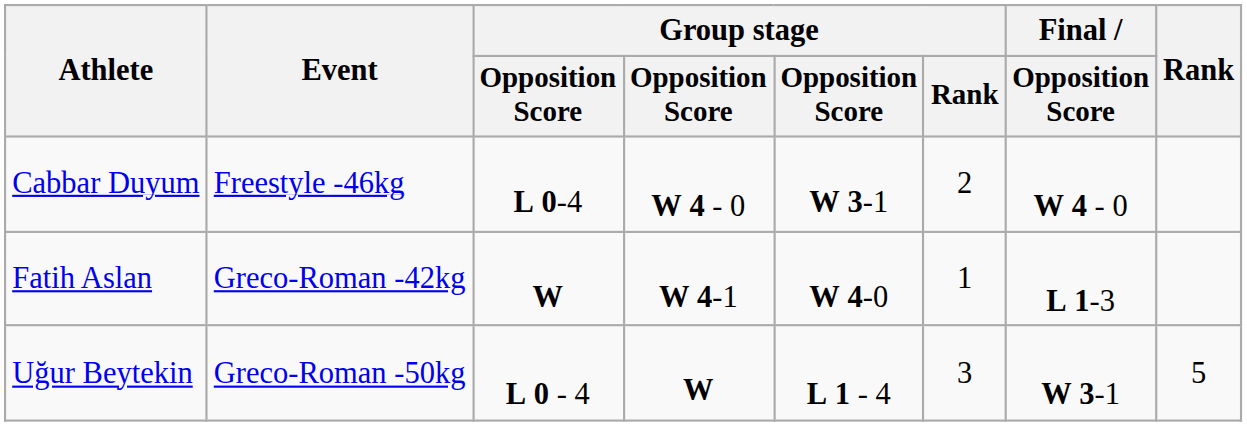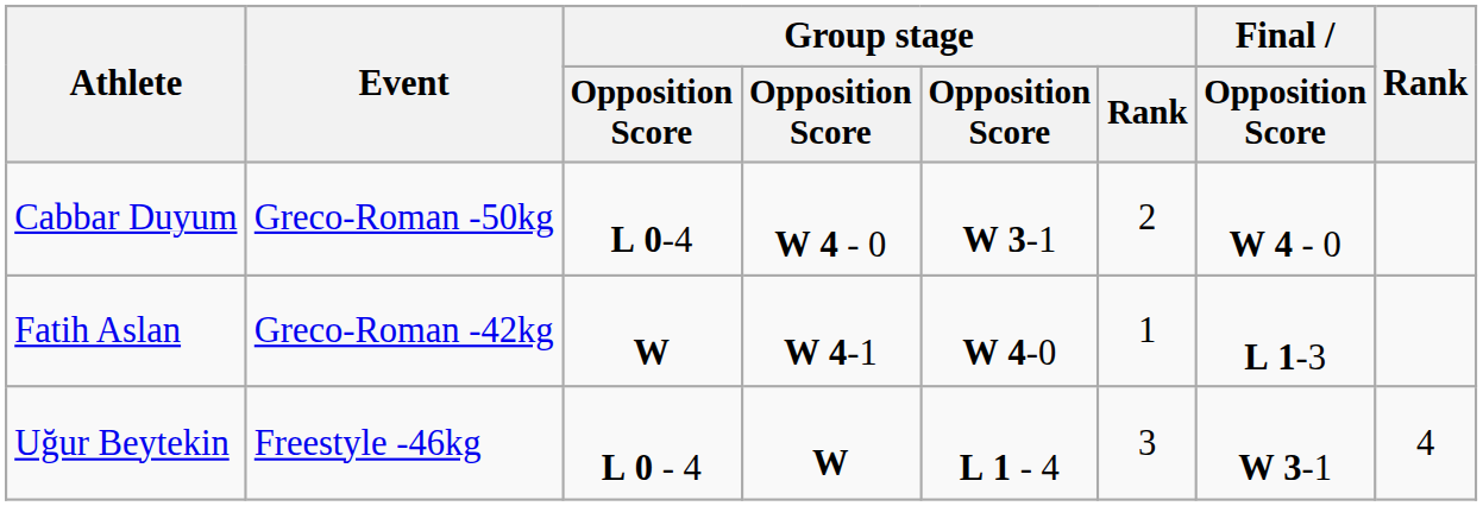Cabbar Duyum | Event: Freestyle -46kg -> Greco-Roman -50kg
Uğur Beytekin | Event: Greco-Roman -50kg -> Freestyle -46kg
Uğur Beytekin | Rank: 5 -> 4
